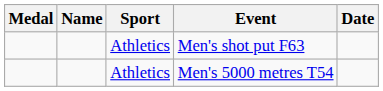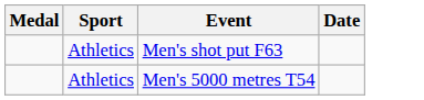- column: Name
